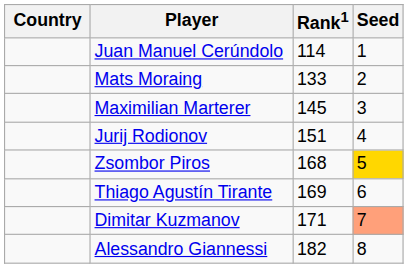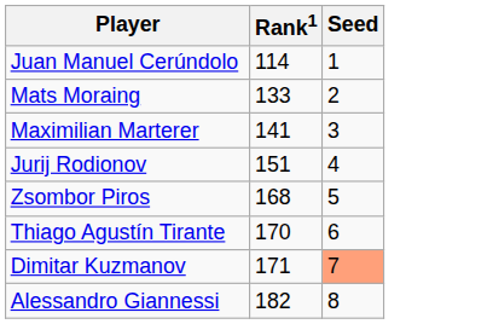- column: Country
Maximilian Marterer | Rank1: 145 -> 141
Zsombor Piros | Seed: gold background -> no background
Thiago Agustín Tirante | Rank1: 169 -> 170
